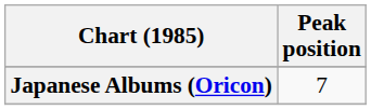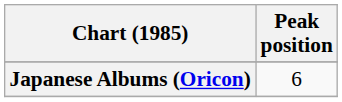Japanese Albums (Oricon) | Peak position: 7 -> 6
